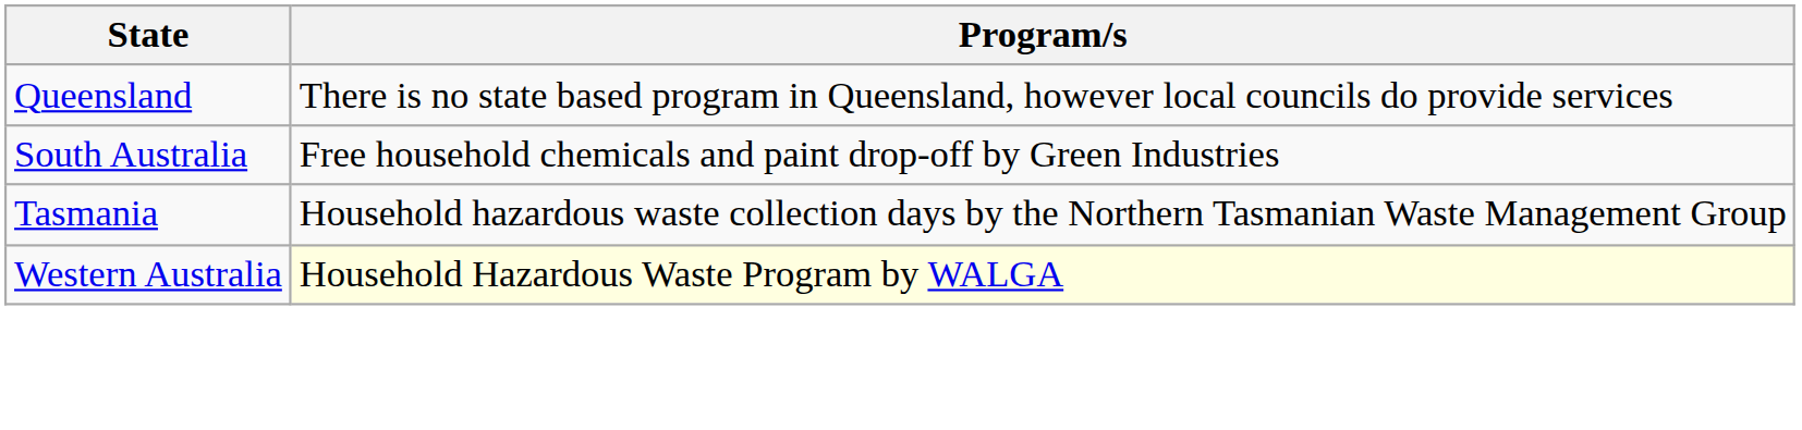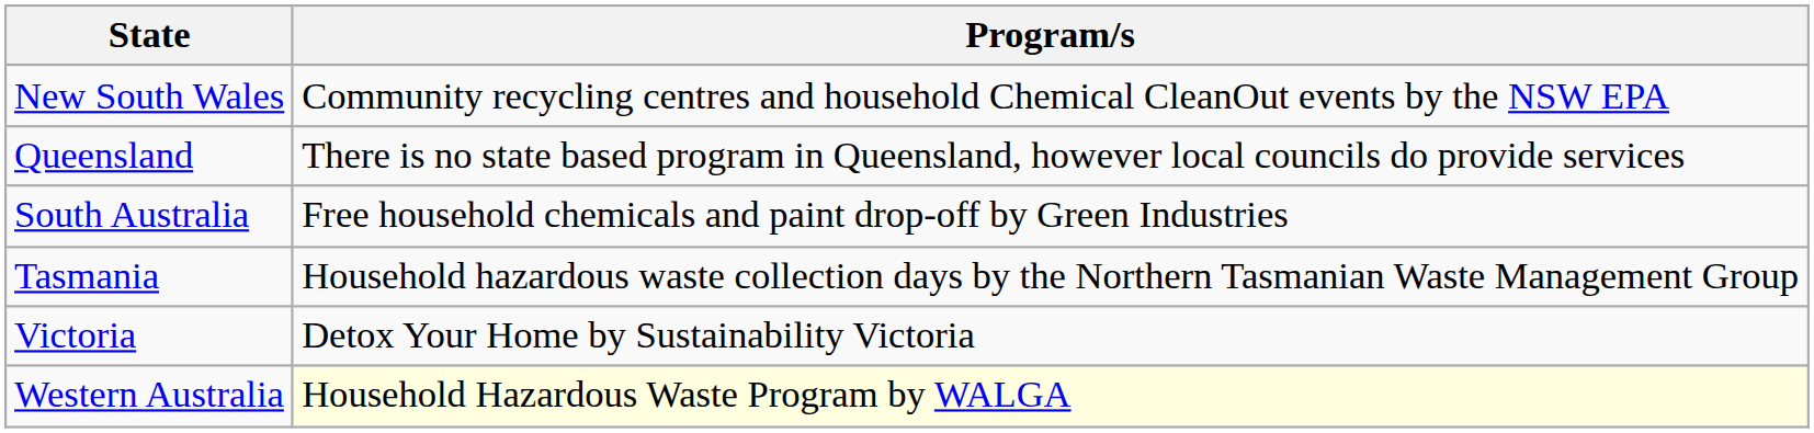+ row: New South Wales | Community recycling centres and household Chemical CleanOut events by the NSW EPA
+ row: Victoria | Detox Your Home by Sustainability Victoria
